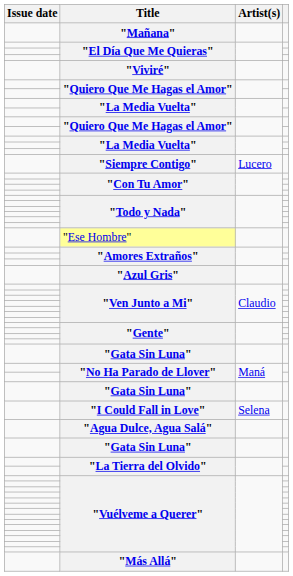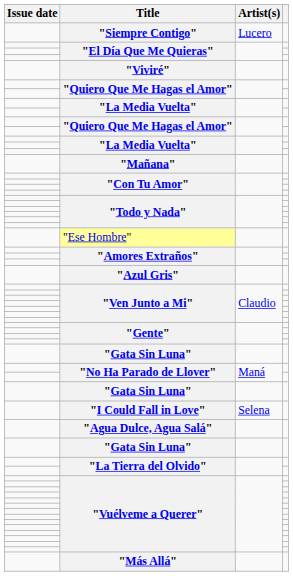rows swapped: "Mañana" <-> "Siempre Contigo"
